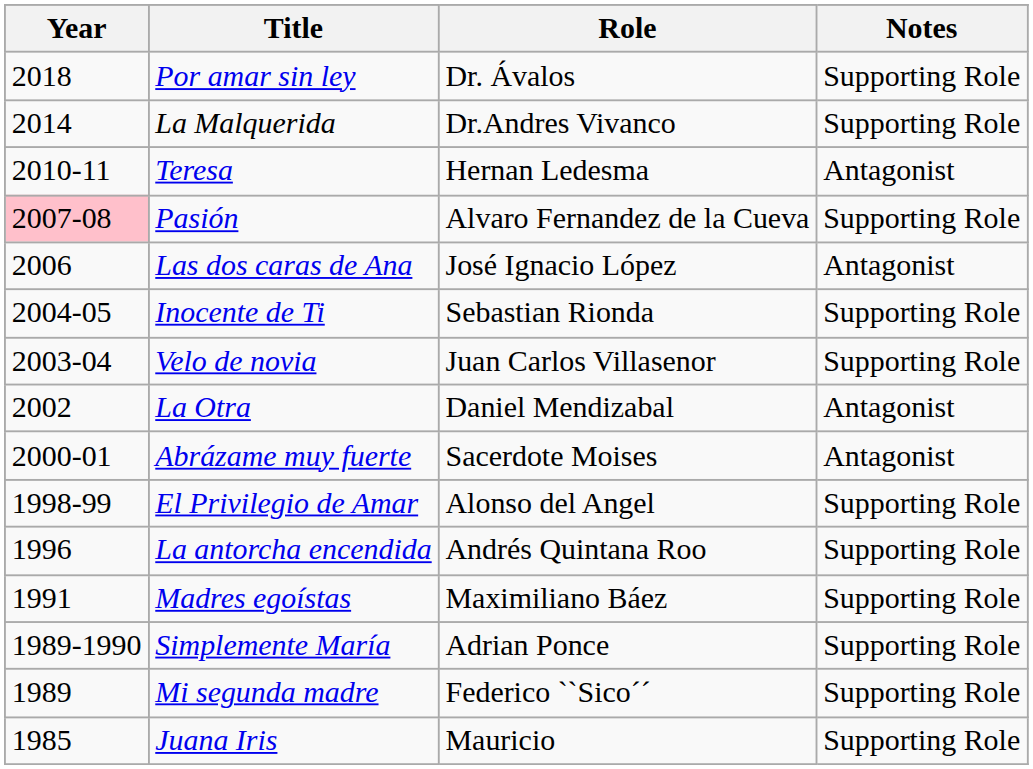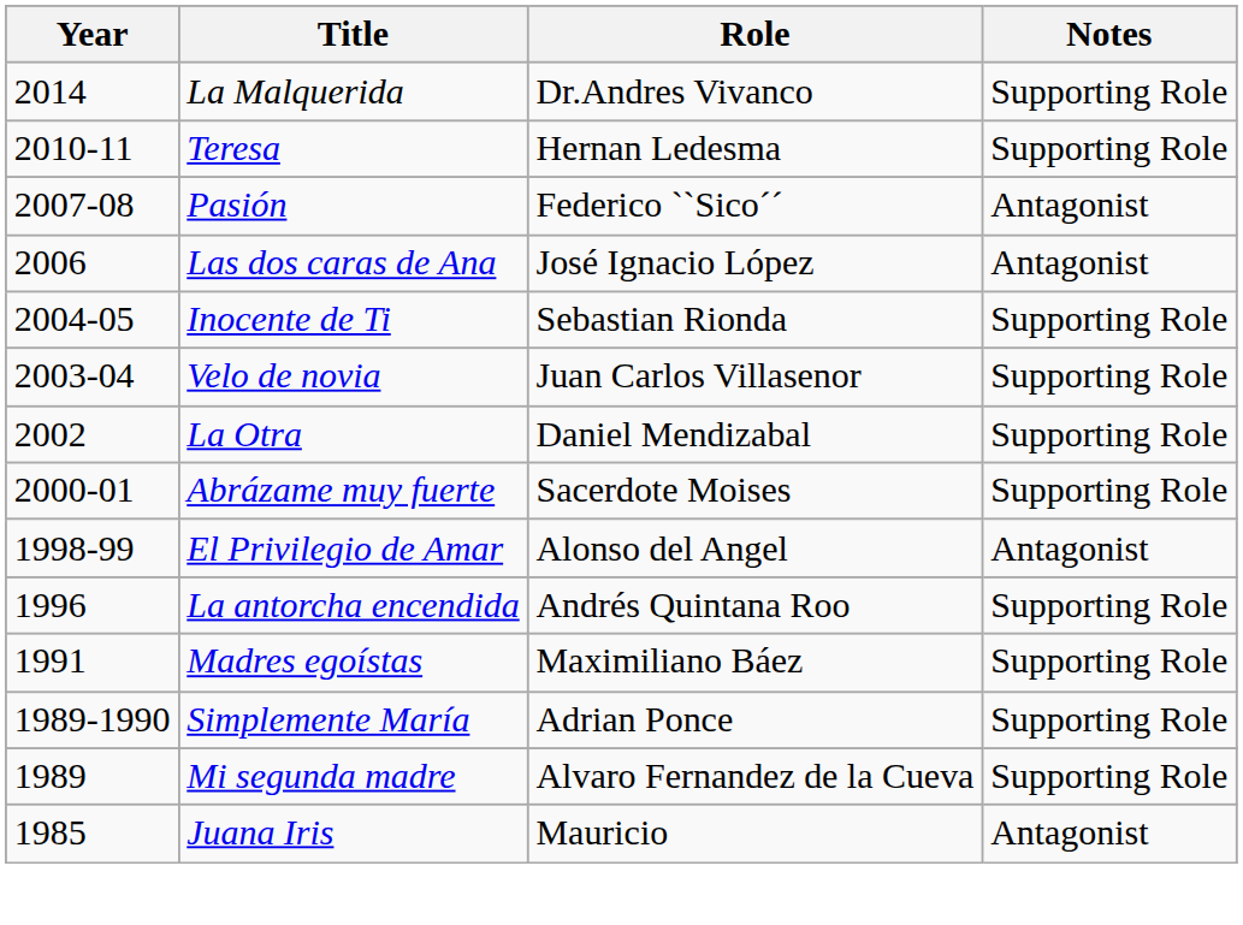- row: 2018 | Por amar sin ley | Dr. Ávalos | Supporting Role
Teresa | Notes: Antagonist -> Supporting Role
Pasión | Year: pink background -> no background
Pasión | Role: Alvaro Fernandez de la Cueva -> Federico ``Sico´´
Pasión | Notes: Supporting Role -> Antagonist
La Otra | Notes: Antagonist -> Supporting Role
Abrázame muy fuerte | Notes: Antagonist -> Supporting Role
El Privilegio de Amar | Notes: Supporting Role -> Antagonist
Mi segunda madre | Role: Federico ``Sico´´ -> Alvaro Fernandez de la Cueva
Juana Iris | Notes: Supporting Role -> Antagonist
